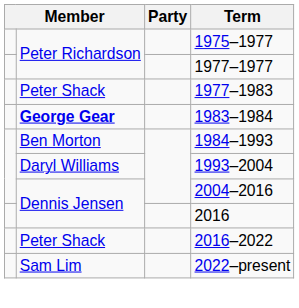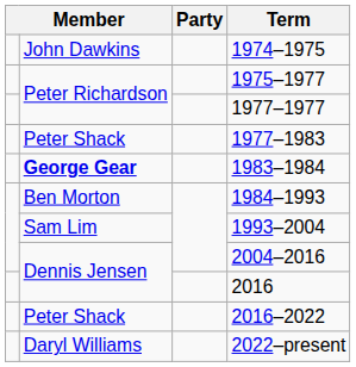+ row: John Dawkins | 1974–1975
1993–2004 | column 2: Daryl Williams -> Sam Lim
2022–present | column 2: Sam Lim -> Daryl Williams
